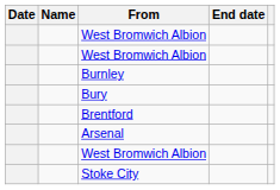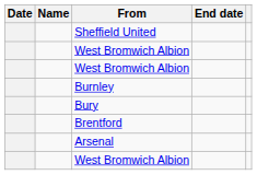+ row: Sheffield United
- row: Stoke City
